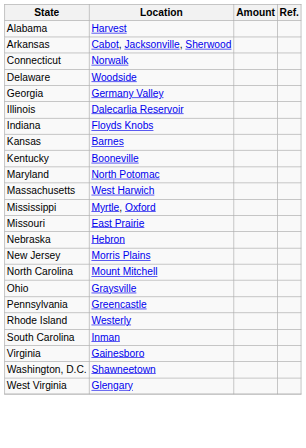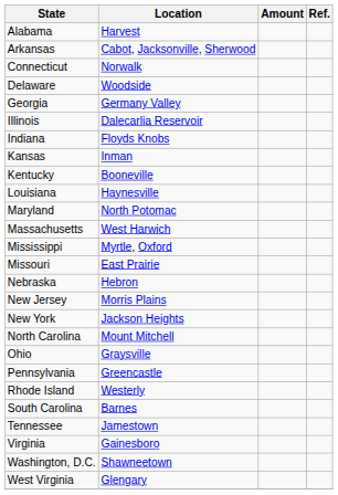Kansas | Location: Barnes -> Inman
+ row: Louisiana | Haynesville
+ row: New York | Jackson Heights
South Carolina | Location: Inman -> Barnes
+ row: Tennessee | Jamestown
